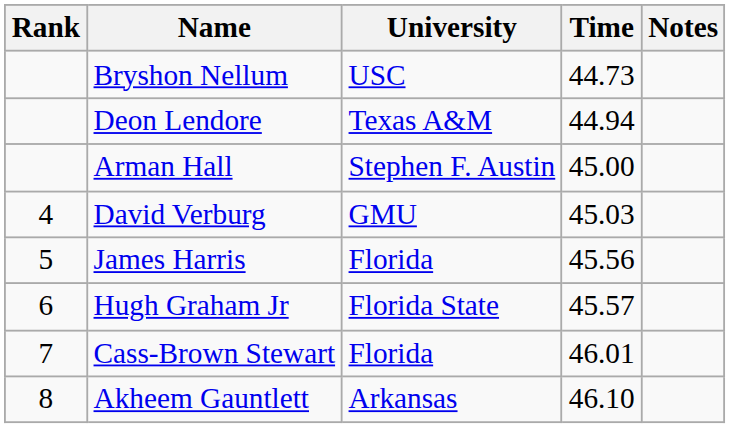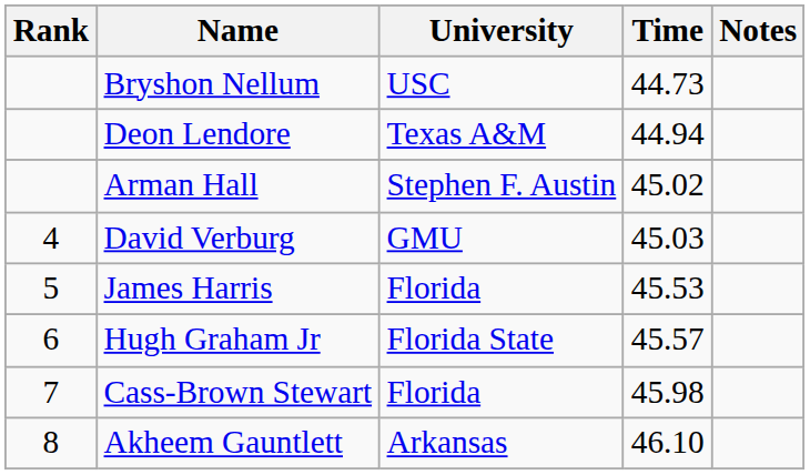Arman Hall | Time: 45.00 -> 45.02
James Harris | Time: 45.56 -> 45.53
Cass-Brown Stewart | Time: 46.01 -> 45.98
